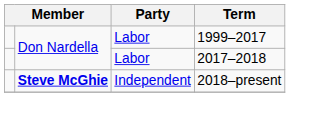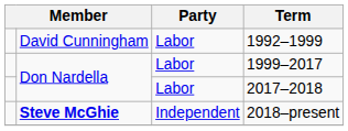+ row: David Cunningham | Labor | 1992–1999
